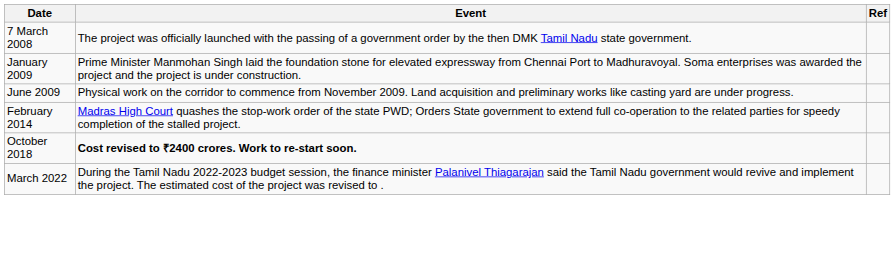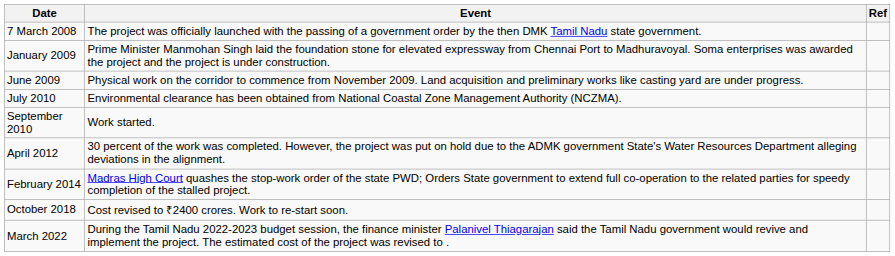+ row: July 2010 | Environmental clearance has been obtained from National Coastal Zone Management Authority (NCZMA).
+ row: September 2010 | Work started.
+ row: April 2012 | 30 percent of the work was completed. However, the project was put on hold due to the ADMK government State's Water Resources Department alleging deviations in the alignment.
October 2018 | Event: bold -> normal
